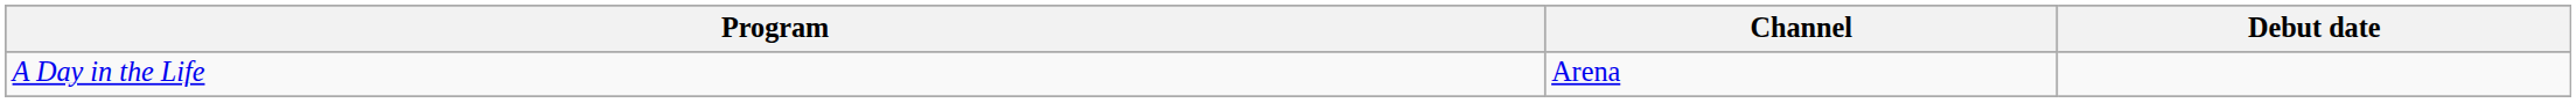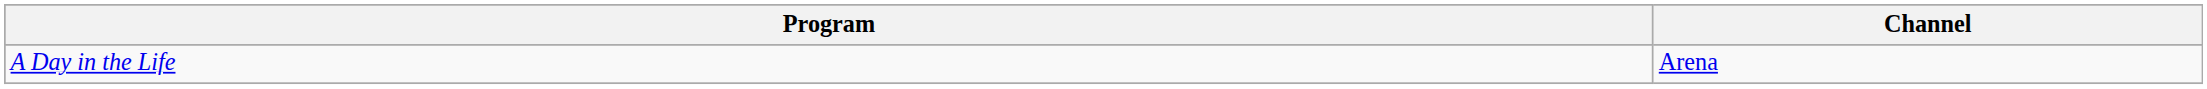- column: Debut date
